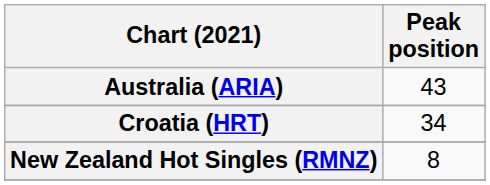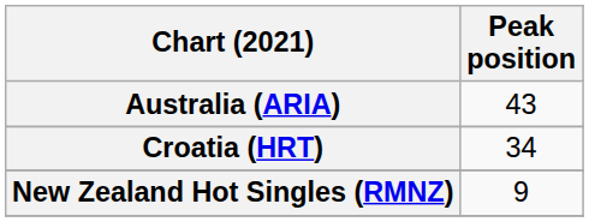New Zealand Hot Singles (RMNZ) | Peak position: 8 -> 9
